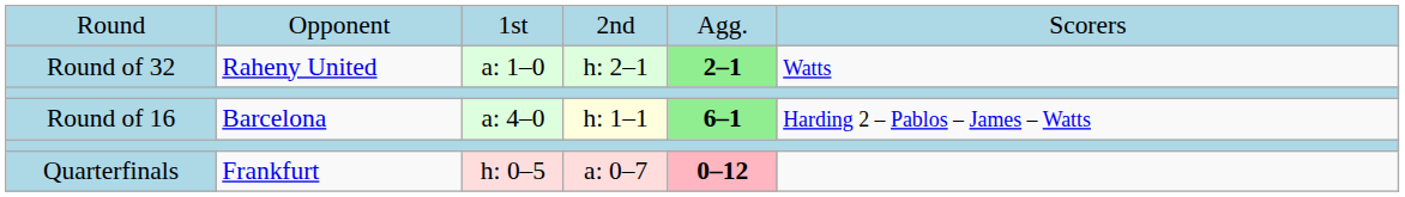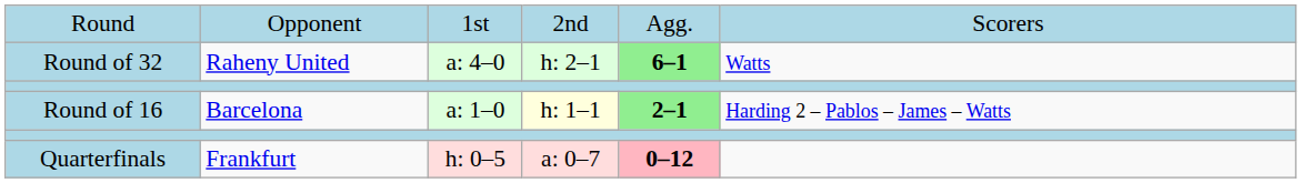Round of 32 | column 3: a: 1–0 -> a: 4–0
Round of 32 | column 5: 2–1 -> 6–1
Round of 16 | column 3: a: 4–0 -> a: 1–0
Round of 16 | column 5: 6–1 -> 2–1
